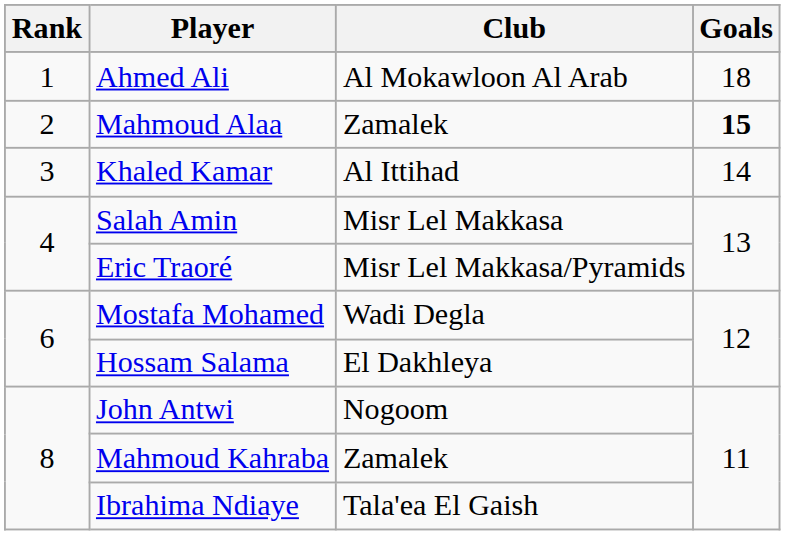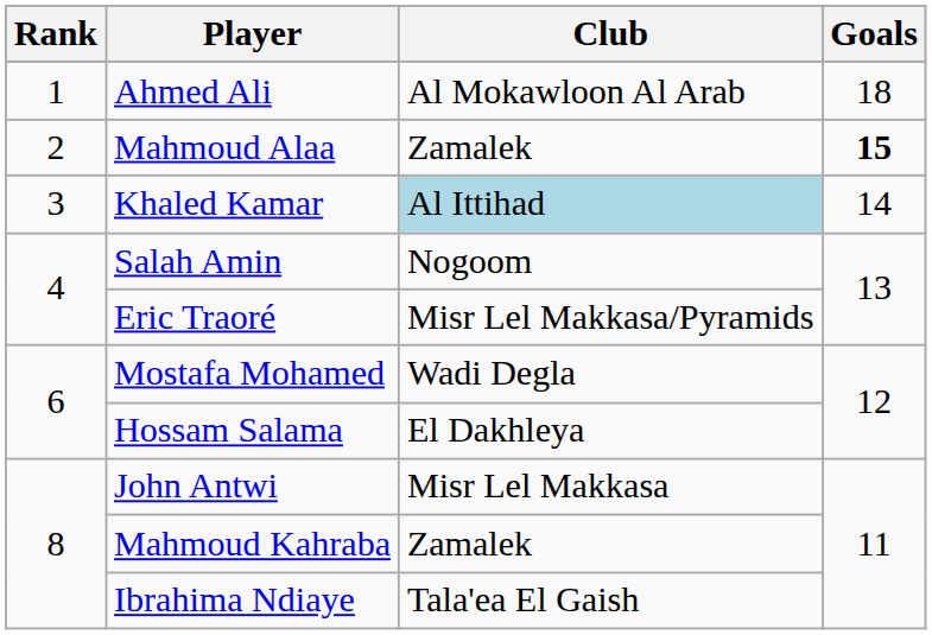Khaled Kamar | Club: no background -> lightblue background
Salah Amin | Club: Misr Lel Makkasa -> Nogoom
John Antwi | Club: Nogoom -> Misr Lel Makkasa
